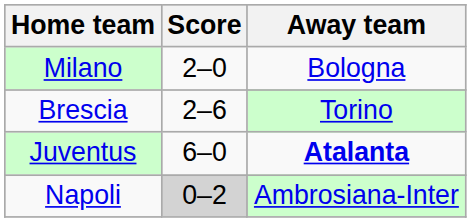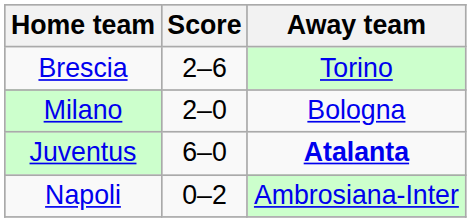rows swapped: Milano <-> Brescia
Napoli | Score: lightgrey background -> no background
